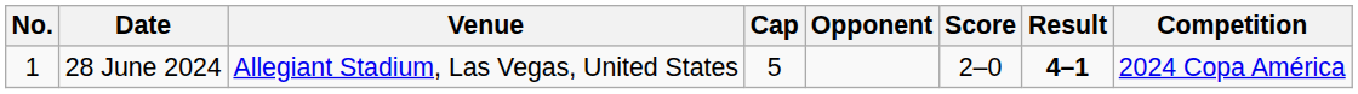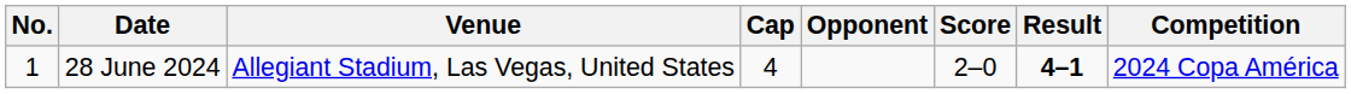28 June 2024 | Cap: 5 -> 4
